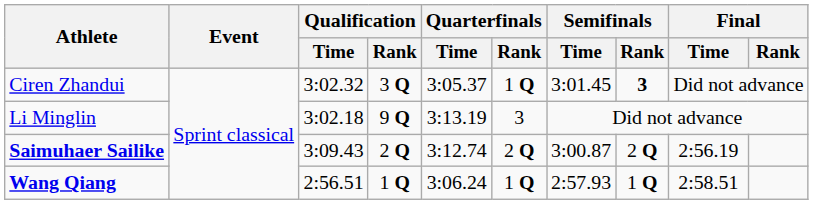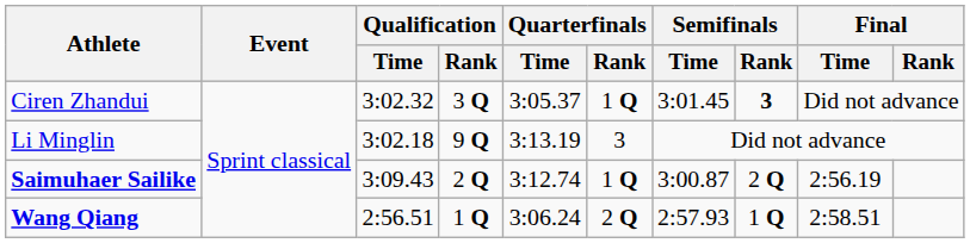Saimuhaer Sailike | Quarterfinals / Rank: 2 Q -> 1 Q
Wang Qiang | Quarterfinals / Rank: 1 Q -> 2 Q
